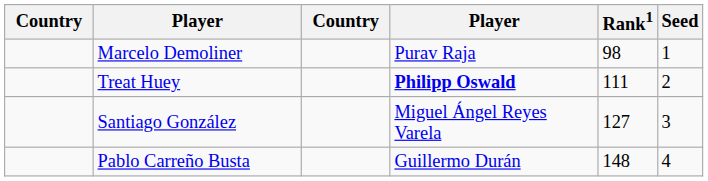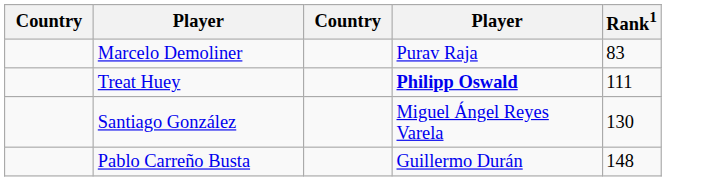- column: Seed | 1 | 2 | 3 | 4
Marcelo Demoliner | Rank1: 98 -> 83
Santiago González | Rank1: 127 -> 130
